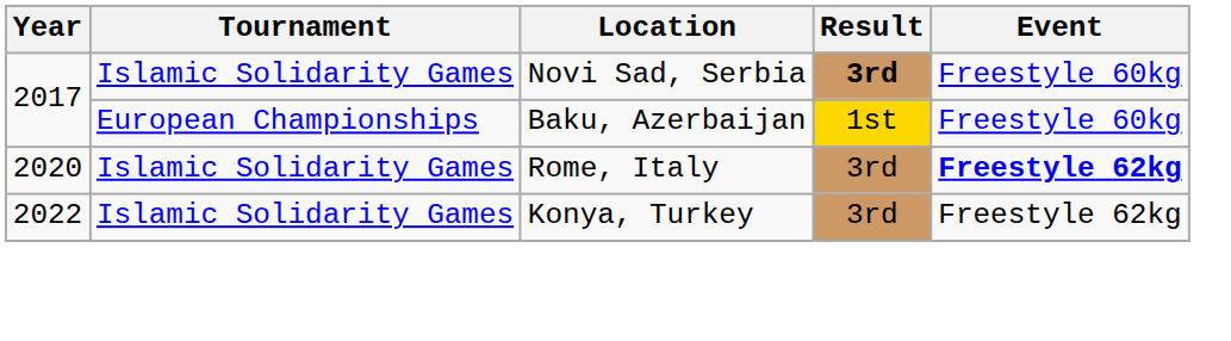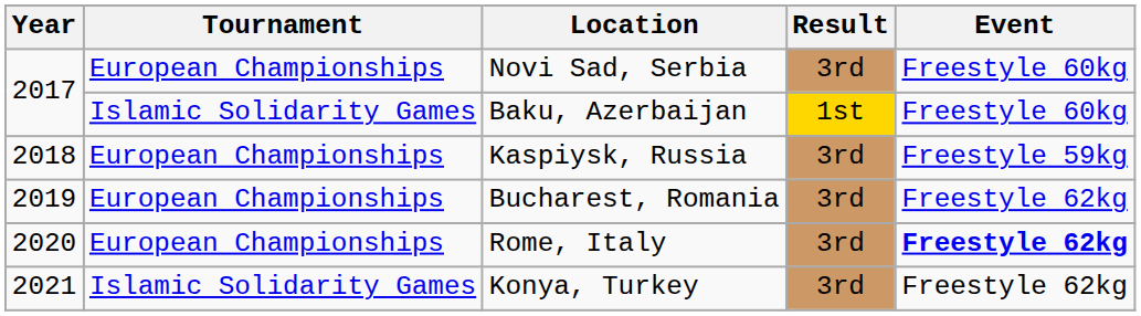Novi Sad, Serbia | Tournament: Islamic Solidarity Games -> European Championships
Novi Sad, Serbia | Result: bold -> normal
Baku, Azerbaijan | Tournament: European Championships -> Islamic Solidarity Games
+ row: 2018 | European Championships | Kaspiysk, Russia | 3rd | Freestyle 59kg
+ row: 2019 | European Championships | Bucharest, Romania | 3rd | Freestyle 62kg
Rome, Italy | Tournament: Islamic Solidarity Games -> European Championships
Konya, Turkey | Year: 2022 -> 2021
